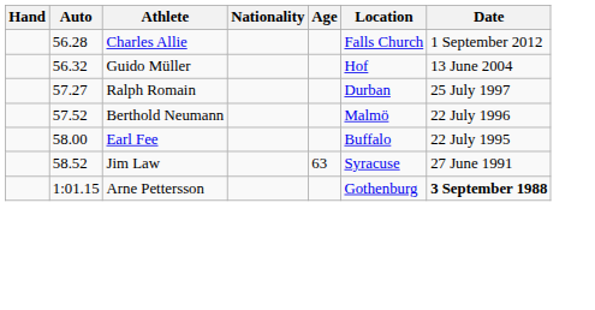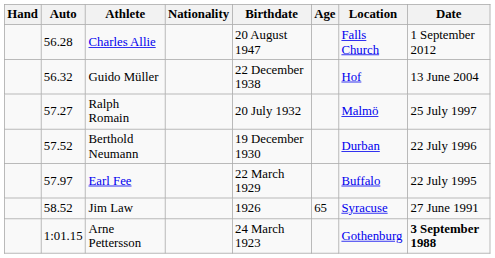+ column: Birthdate | 20 August 1947 | 22 December 1938 | 20 July 1932 | 19 December 1930 | 22 March 1929 | 1926 | 24 March 1923
Ralph Romain | Location: Durban -> Malmö
Berthold Neumann | Location: Malmö -> Durban
Earl Fee | Auto: 58.00 -> 57.97
Jim Law | Age: 63 -> 65
